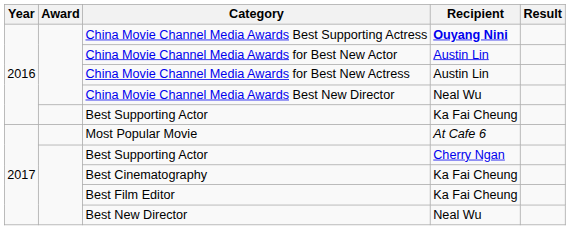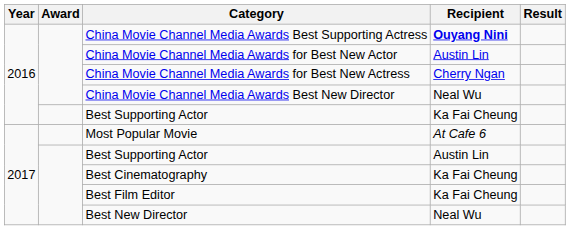China Movie Channel Media Awards for Best New Actress | Recipient: Austin Lin -> Cherry Ngan
2017 / Best Supporting Actor | Recipient: Cherry Ngan -> Austin Lin
